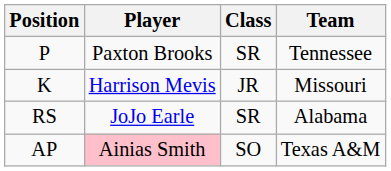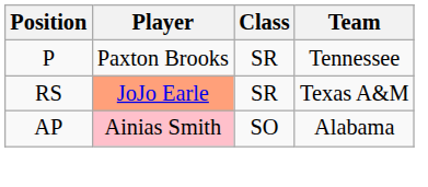- row: K | Harrison Mevis | JR | Missouri
RS | Player: no background -> lightsalmon background
RS | Team: Alabama -> Texas A&M
AP | Team: Texas A&M -> Alabama
